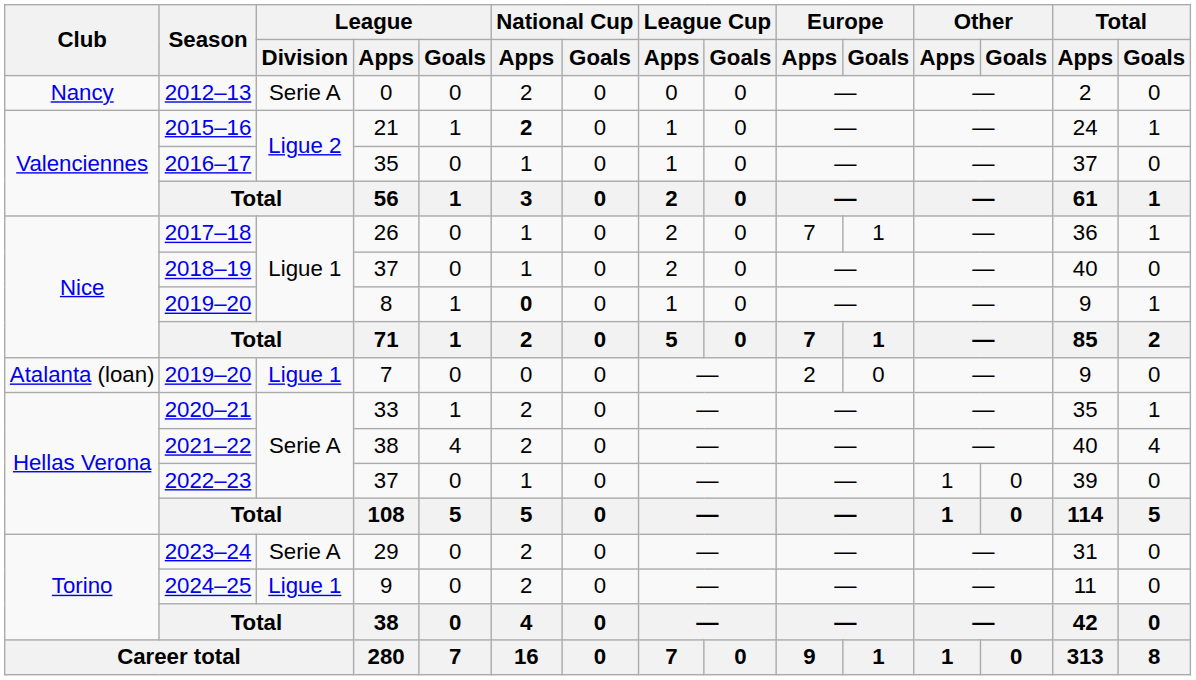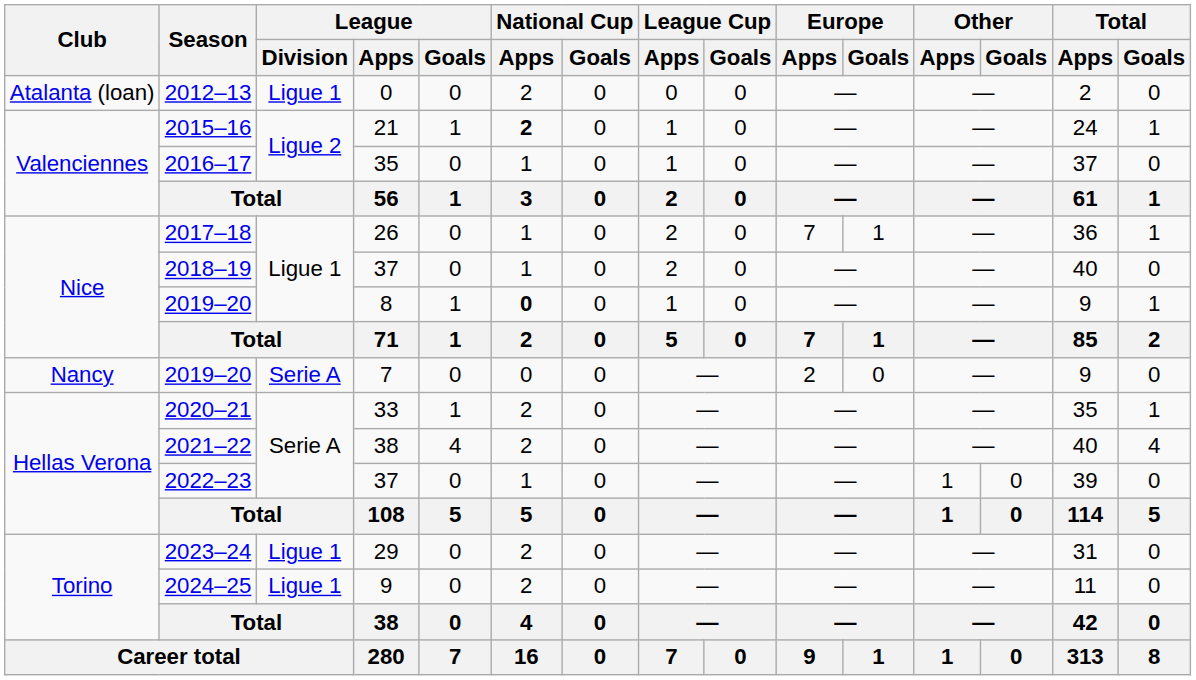2012–13 | Club: Nancy -> Atalanta (loan)
2012–13 | League / Division: Serie A -> Ligue 1
2019–20 / 7 | Club: Atalanta (loan) -> Nancy
2019–20 / 7 | League / Division: Ligue 1 -> Serie A
2023–24 | League / Division: Serie A -> Ligue 1
